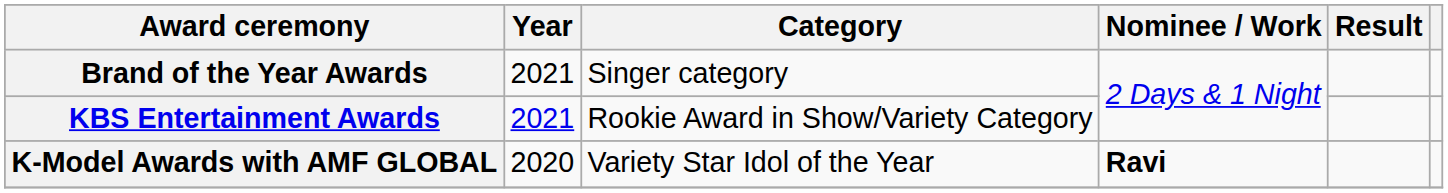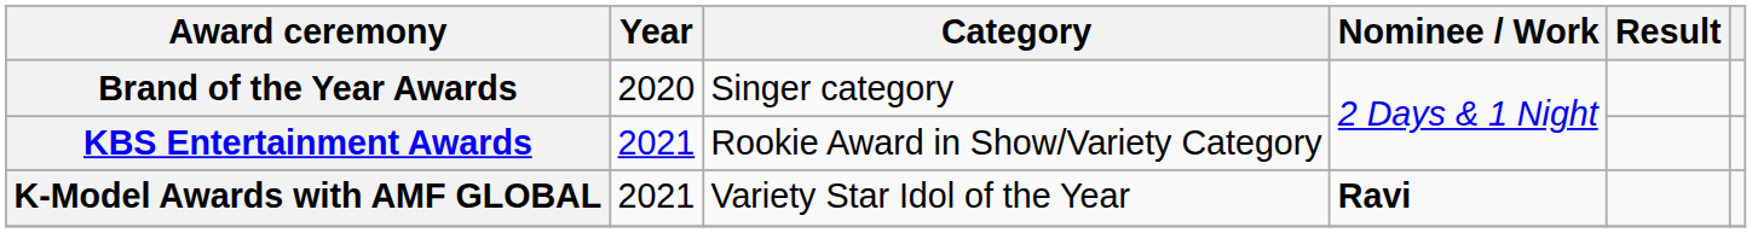Brand of the Year Awards | Year: 2021 -> 2020
K-Model Awards with AMF GLOBAL | Year: 2020 -> 2021
